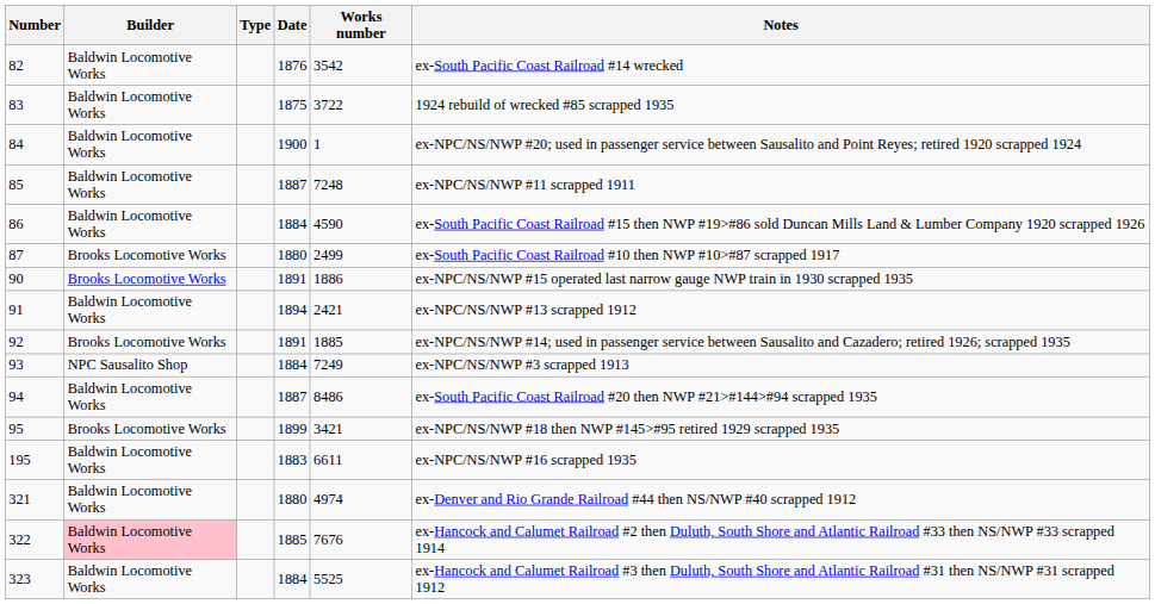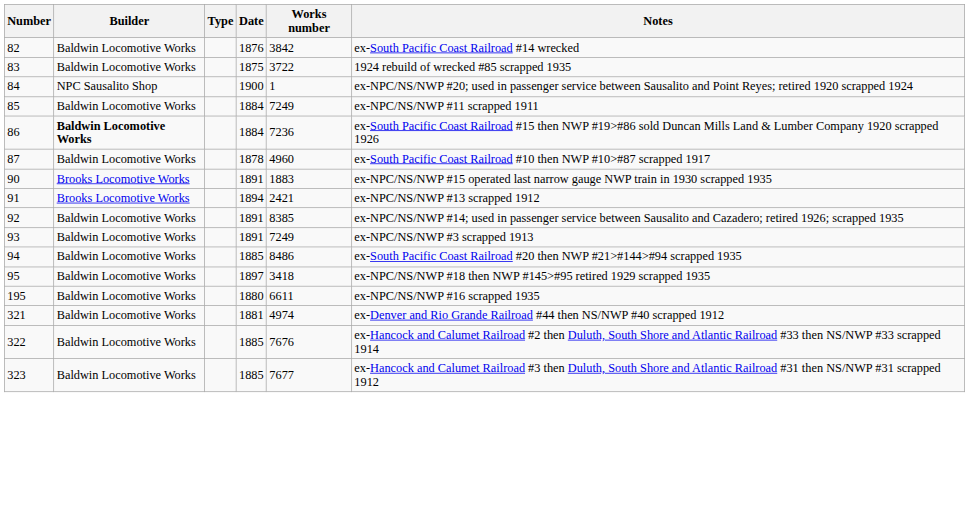82 | Works number: 3542 -> 3842
84 | Builder: Baldwin Locomotive Works -> NPC Sausalito Shop
85 | Date: 1887 -> 1884
85 | Works number: 7248 -> 7249
86 | Builder: normal -> bold
86 | Works number: 4590 -> 7236
87 | Builder: Brooks Locomotive Works -> Baldwin Locomotive Works
87 | Date: 1880 -> 1878
87 | Works number: 2499 -> 4960
90 | Works number: 1886 -> 1883
91 | Builder: Baldwin Locomotive Works -> Brooks Locomotive Works
92 | Builder: Brooks Locomotive Works -> Baldwin Locomotive Works
92 | Works number: 1885 -> 8385
93 | Builder: NPC Sausalito Shop -> Baldwin Locomotive Works
93 | Date: 1884 -> 1891
94 | Date: 1887 -> 1885
95 | Builder: Brooks Locomotive Works -> Baldwin Locomotive Works
95 | Date: 1899 -> 1897
95 | Works number: 3421 -> 3418
195 | Date: 1883 -> 1880
321 | Date: 1880 -> 1881
322 | Builder: pink background -> no background
323 | Date: 1884 -> 1885
323 | Works number: 5525 -> 7677
